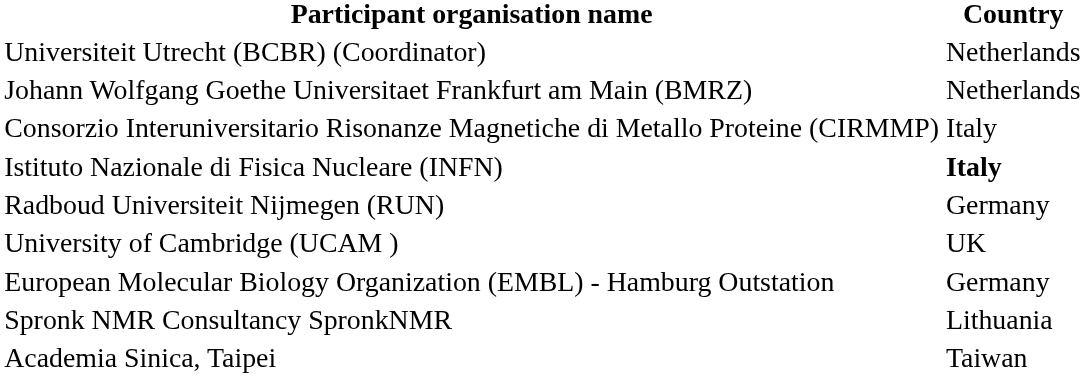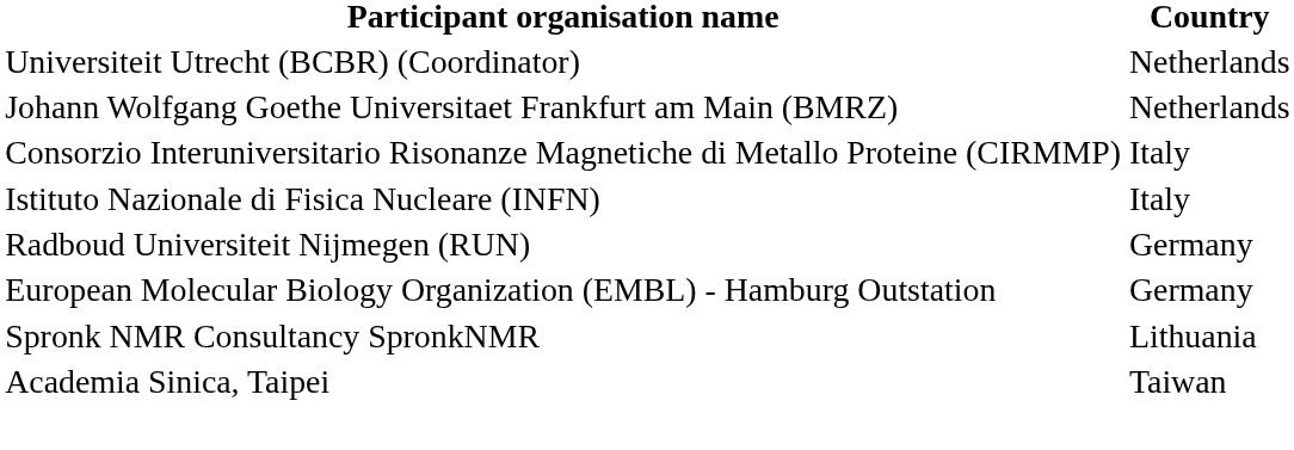Istituto Nazionale di Fisica Nucleare (INFN) | Country: bold -> normal
- row: University of Cambridge (UCAM ) | UK
